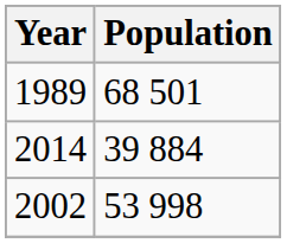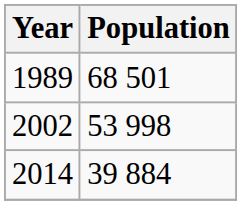rows swapped: 2002 <-> 2014
